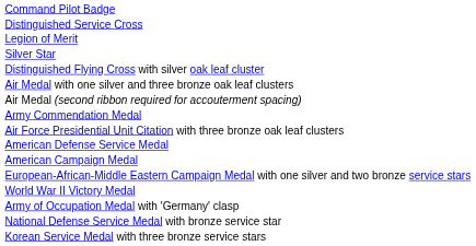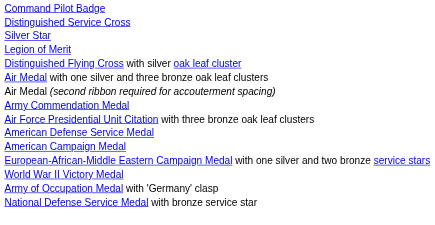rows swapped: Silver Star <-> Legion of Merit
- row: Korean Service Medal with three bronze service stars
